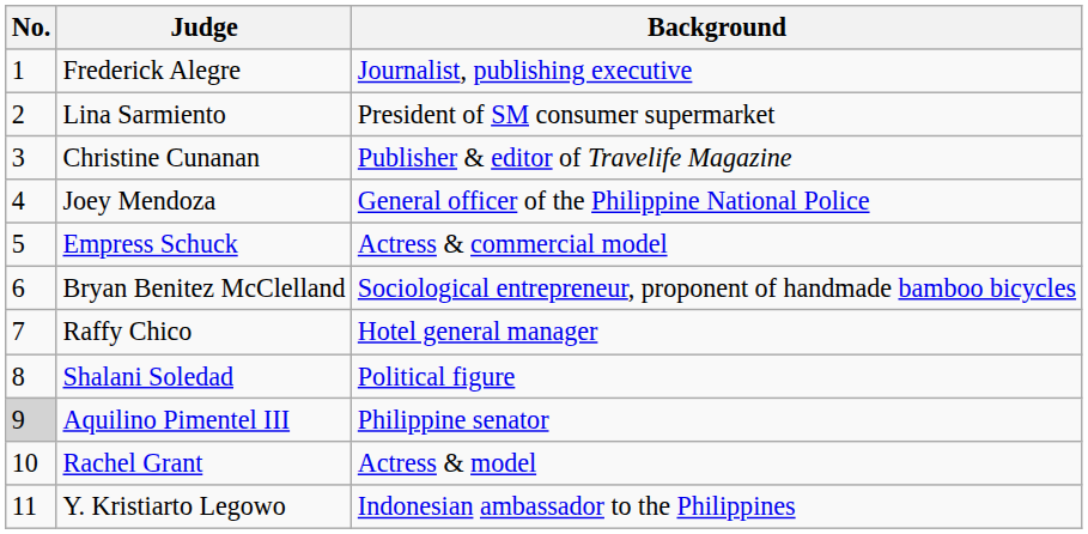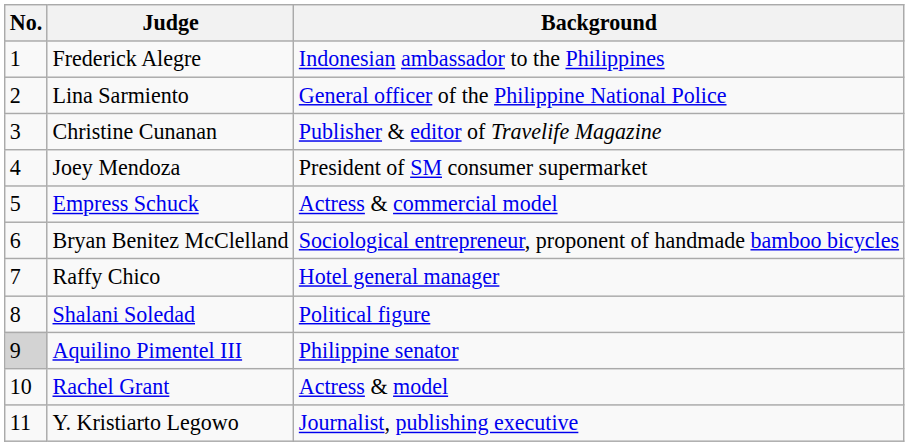Frederick Alegre | Background: Journalist, publishing executive -> Indonesian ambassador to the Philippines
Lina Sarmiento | Background: President of SM consumer supermarket -> General officer of the Philippine National Police
Joey Mendoza | Background: General officer of the Philippine National Police -> President of SM consumer supermarket
Y. Kristiarto Legowo | Background: Indonesian ambassador to the Philippines -> Journalist, publishing executive
